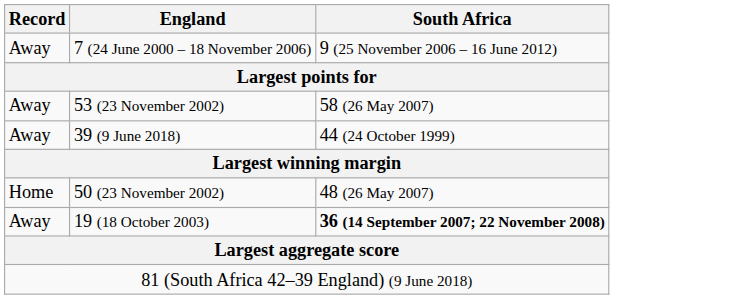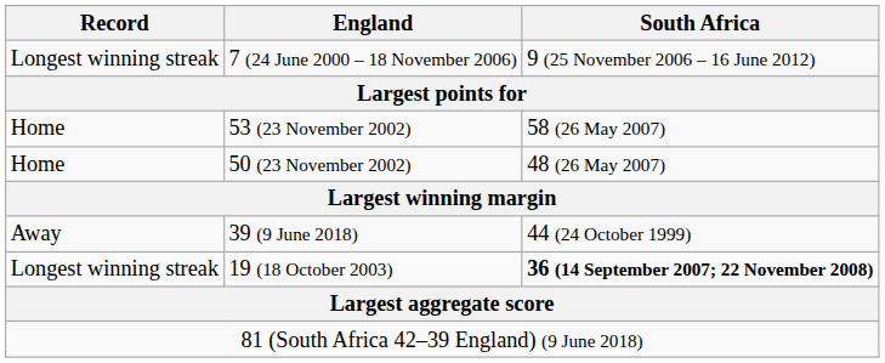7 (24 June 2000 – 18 November 2006) | Record: Away -> Longest winning streak
53 (23 November 2002) | Record: Away -> Home
rows swapped: 39 (9 June 2018) <-> 50 (23 November 2002)
19 (18 October 2003) | Record: Away -> Longest winning streak
